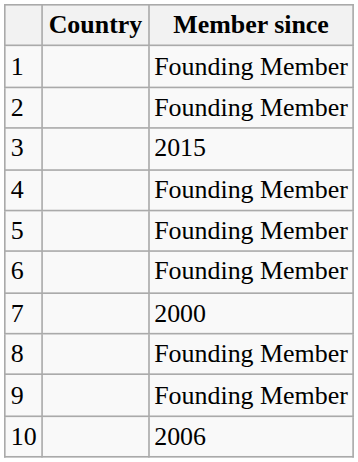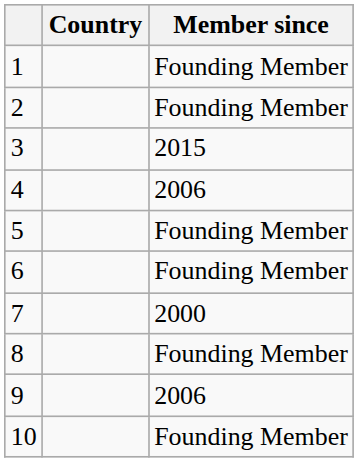4 | Member since: Founding Member -> 2006
9 | Member since: Founding Member -> 2006
10 | Member since: 2006 -> Founding Member
